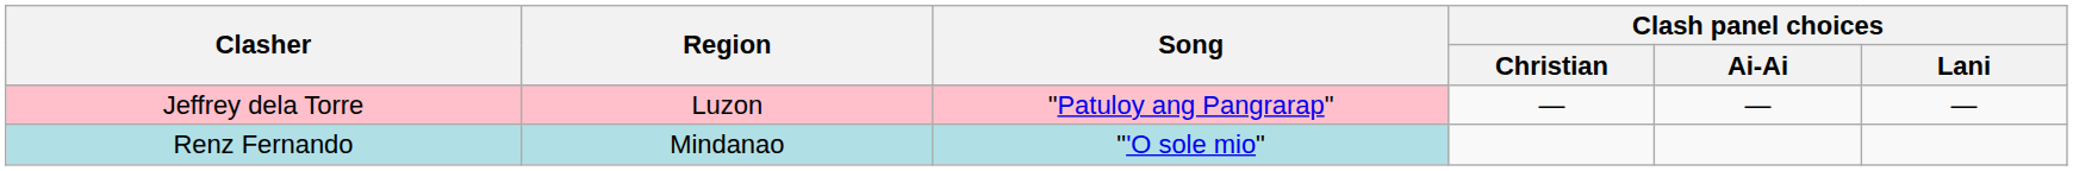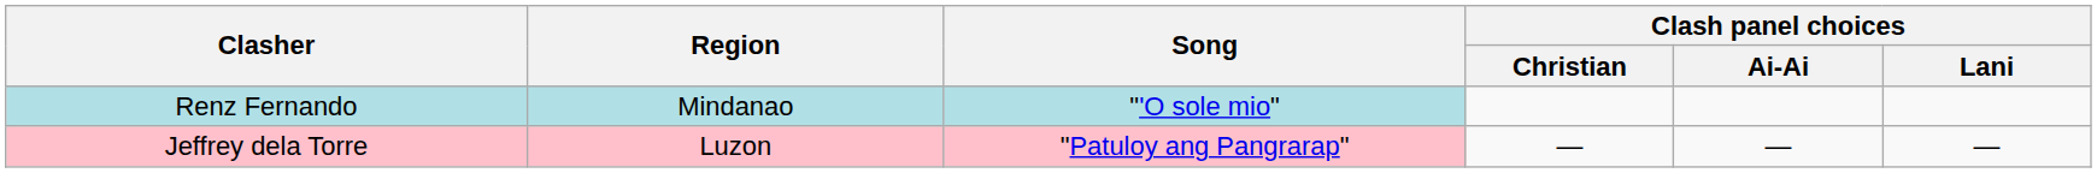rows swapped: Jeffrey dela Torre <-> Renz Fernando
